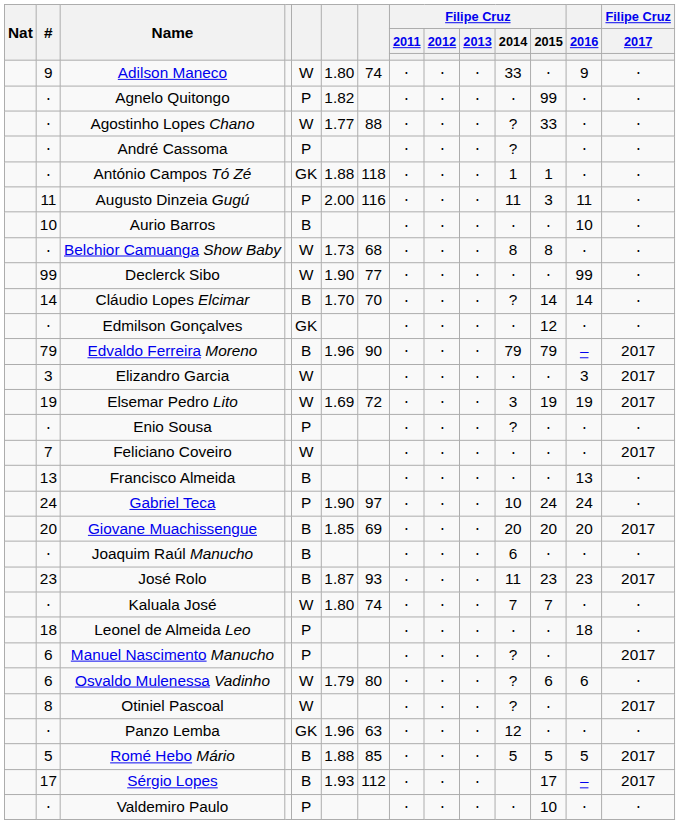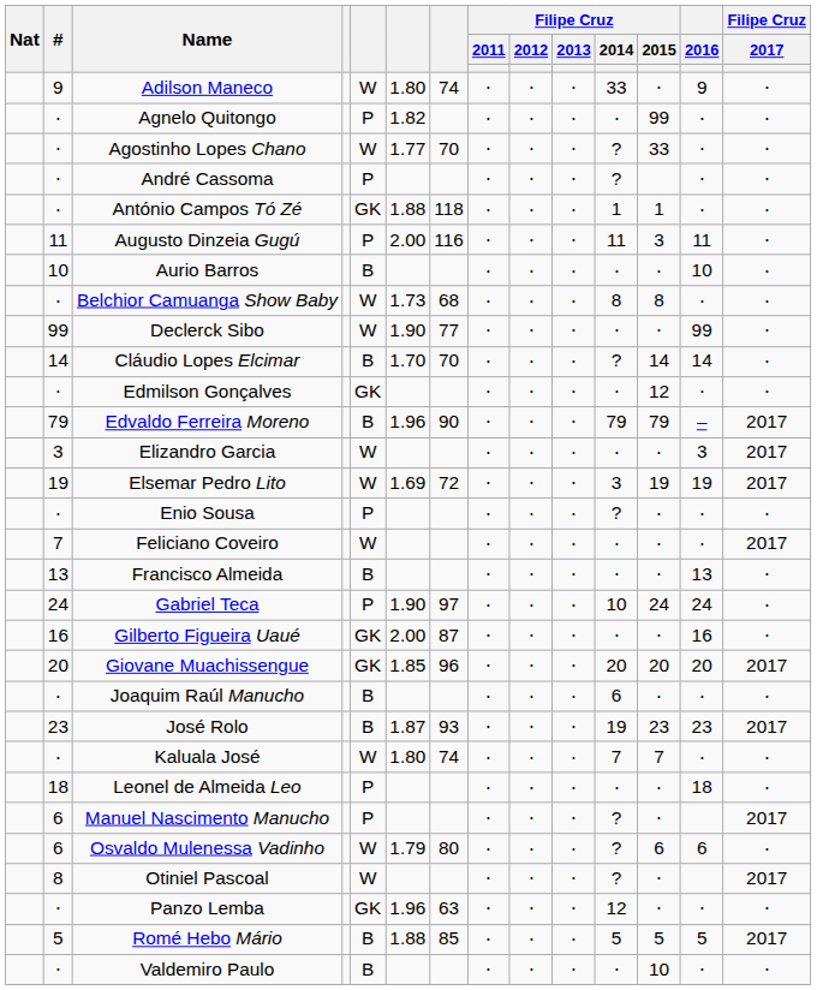Agostinho Lopes Chano | column 7: 88 -> 70
+ row: 16 | Gilberto Figueira Uaué | GK | 2.00 | 87 | ⋅ | ⋅ | ⋅ | ⋅ | ⋅ | 16 | ⋅
Giovane Muachissengue | column 5: B -> GK
Giovane Muachissengue | column 7: 69 -> 96
José Rolo | Filipe Cruz / 2014: 11 -> 19
- row: 17 | Sérgio Lopes | B | 1.93 | 112 | ⋅ | ⋅ | ⋅ | 17 | – | 2017
Valdemiro Paulo | column 5: P -> B
